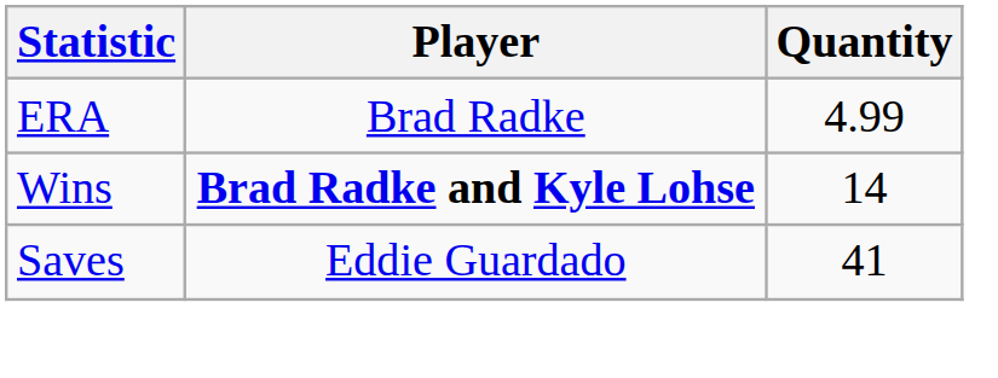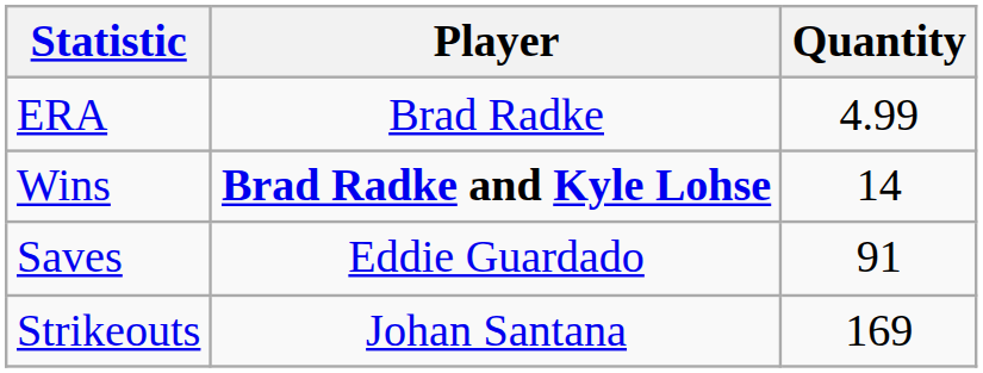Saves | Quantity: 41 -> 91
+ row: Strikeouts | Johan Santana | 169
